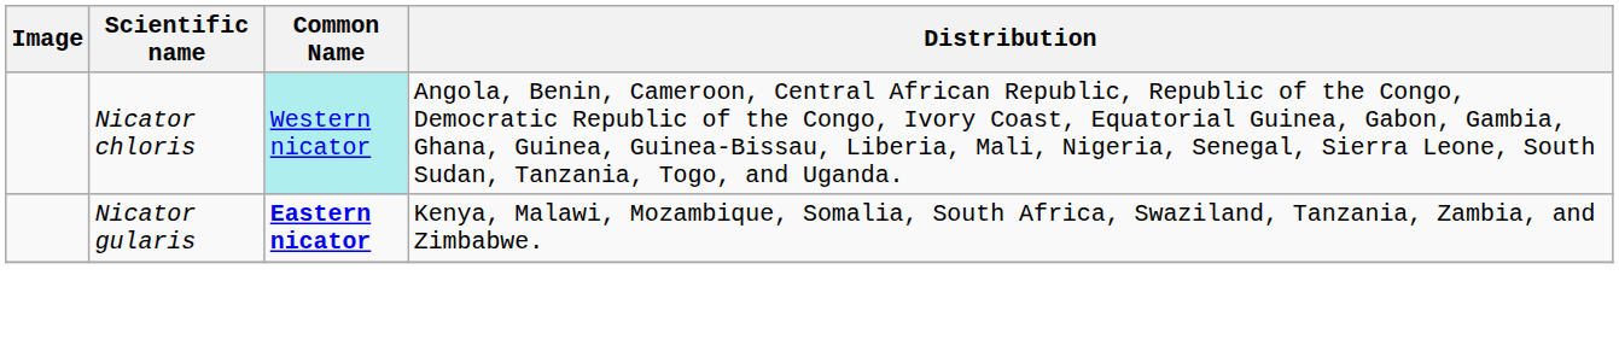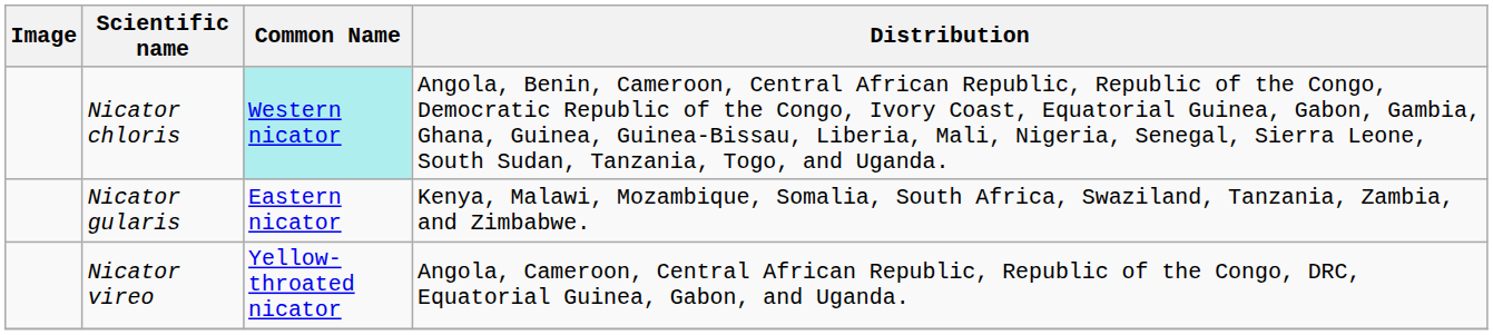Nicator gularis | Common Name: bold -> normal
+ row: Nicator vireo | Yellow-throated nicator | Angola, Cameroon, Central African Republic, Republic of the Congo, DRC, Equatorial Guinea, Gabon, and Uganda.
